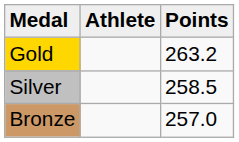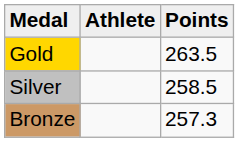Gold | Points: 263.2 -> 263.5
Bronze | Points: 257.0 -> 257.3
